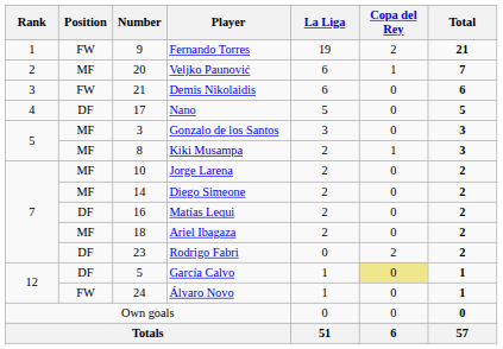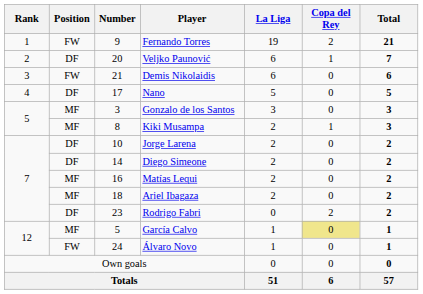Veljko Paunović | Position: MF -> DF
Jorge Larena | Position: MF -> DF
Diego Simeone | Position: MF -> DF
Matías Lequi | Position: DF -> MF
García Calvo | Position: DF -> MF
